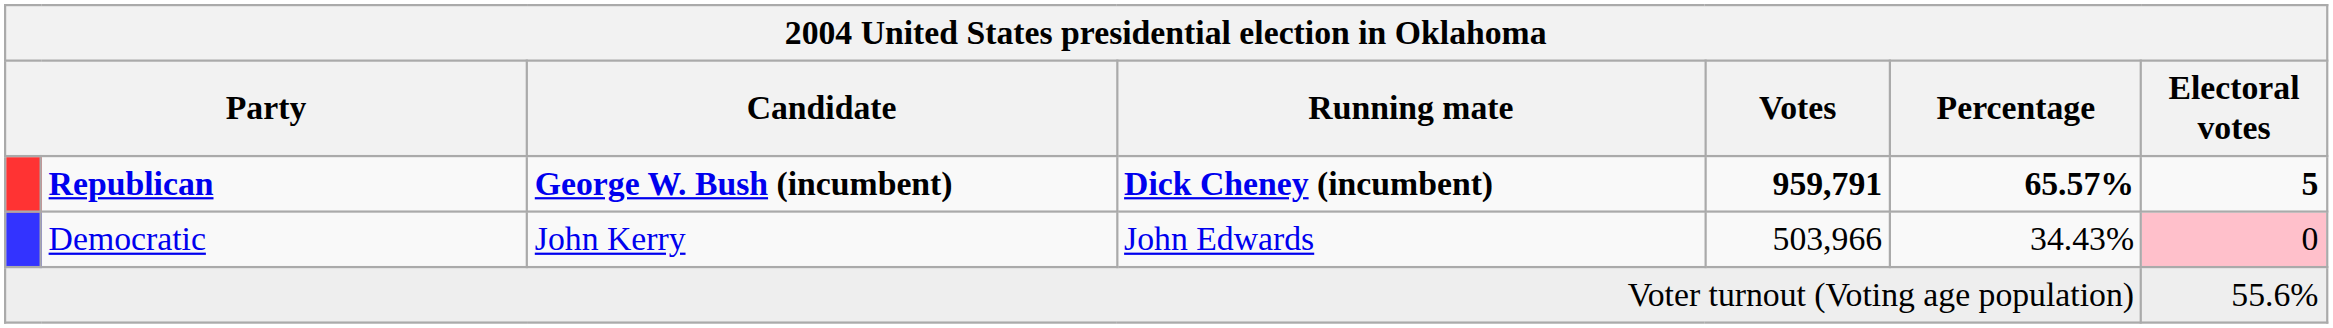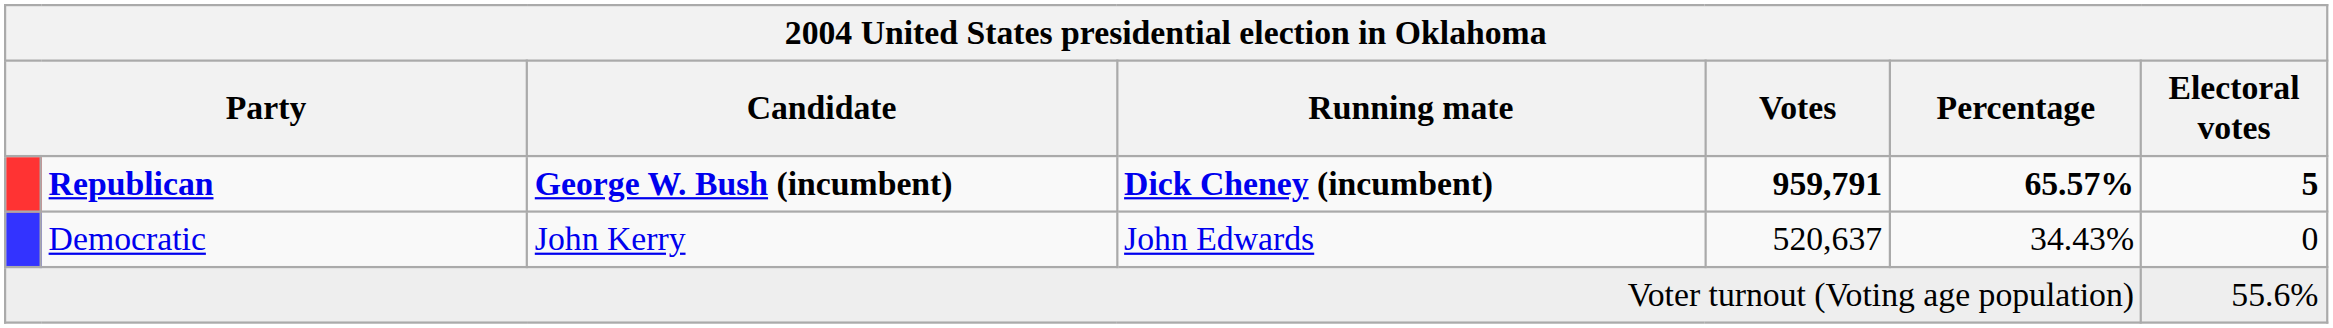Democratic | Votes: 503,966 -> 520,637
Democratic | Electoral votes: pink background -> no background
